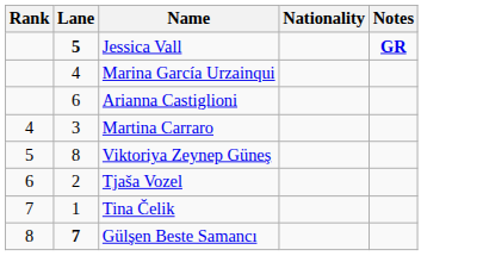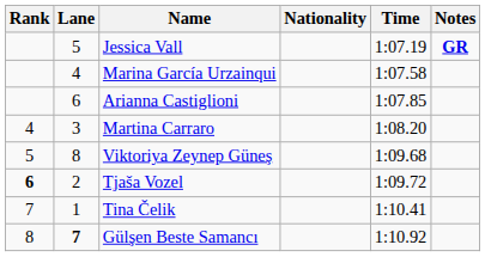+ column: Time | 1:07.19 | 1:07.58 | 1:07.85 | 1:08.20 | 1:09.68 | 1:09.72 | 1:10.41 | 1:10.92
Jessica Vall | Lane: bold -> normal
Tjaša Vozel | Rank: normal -> bold
